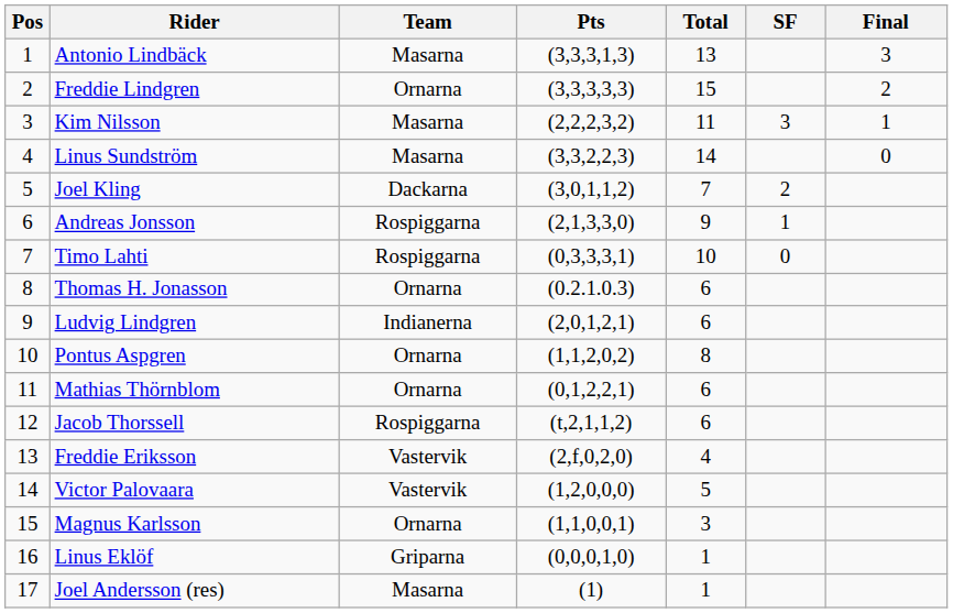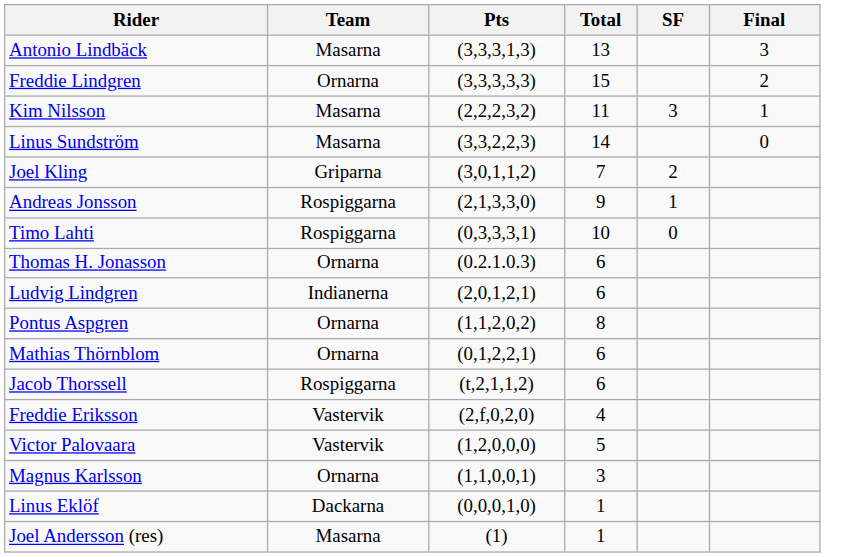- column: Pos | 1 | 2 | 3 | 4 | 5 | 6 | 7 | 8 | 9 | 10 | 11 | 12 | 13 | 14 | 15 | 16 | 17
Joel Kling | Team: Dackarna -> Griparna
Linus Eklöf | Team: Griparna -> Dackarna
